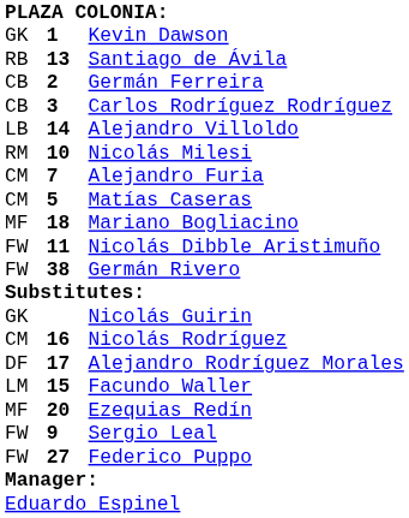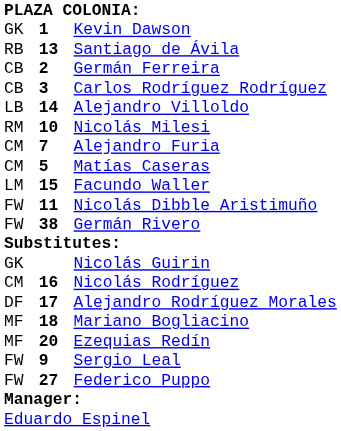rows swapped: Facundo Waller <-> Mariano Bogliacino
